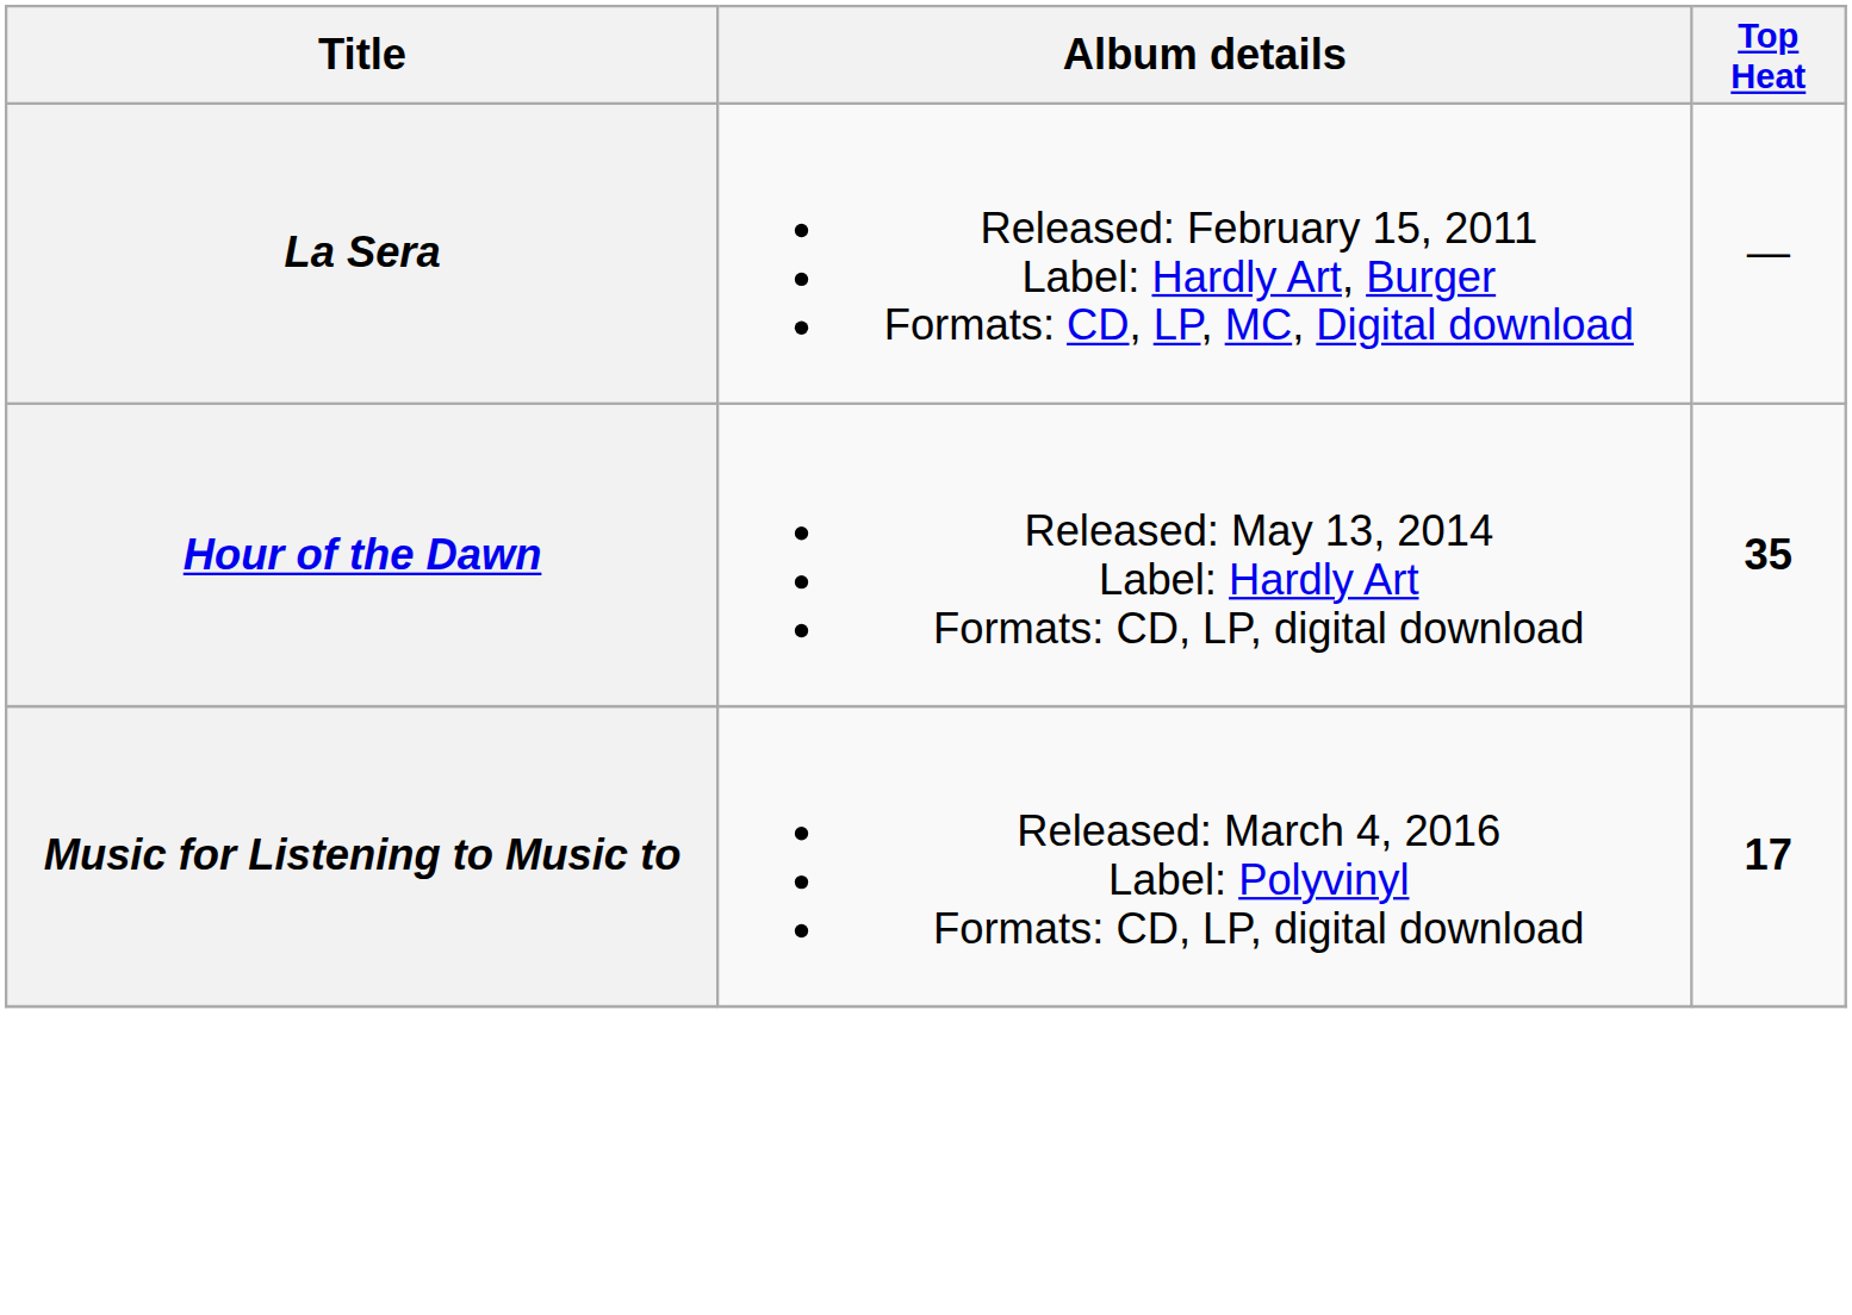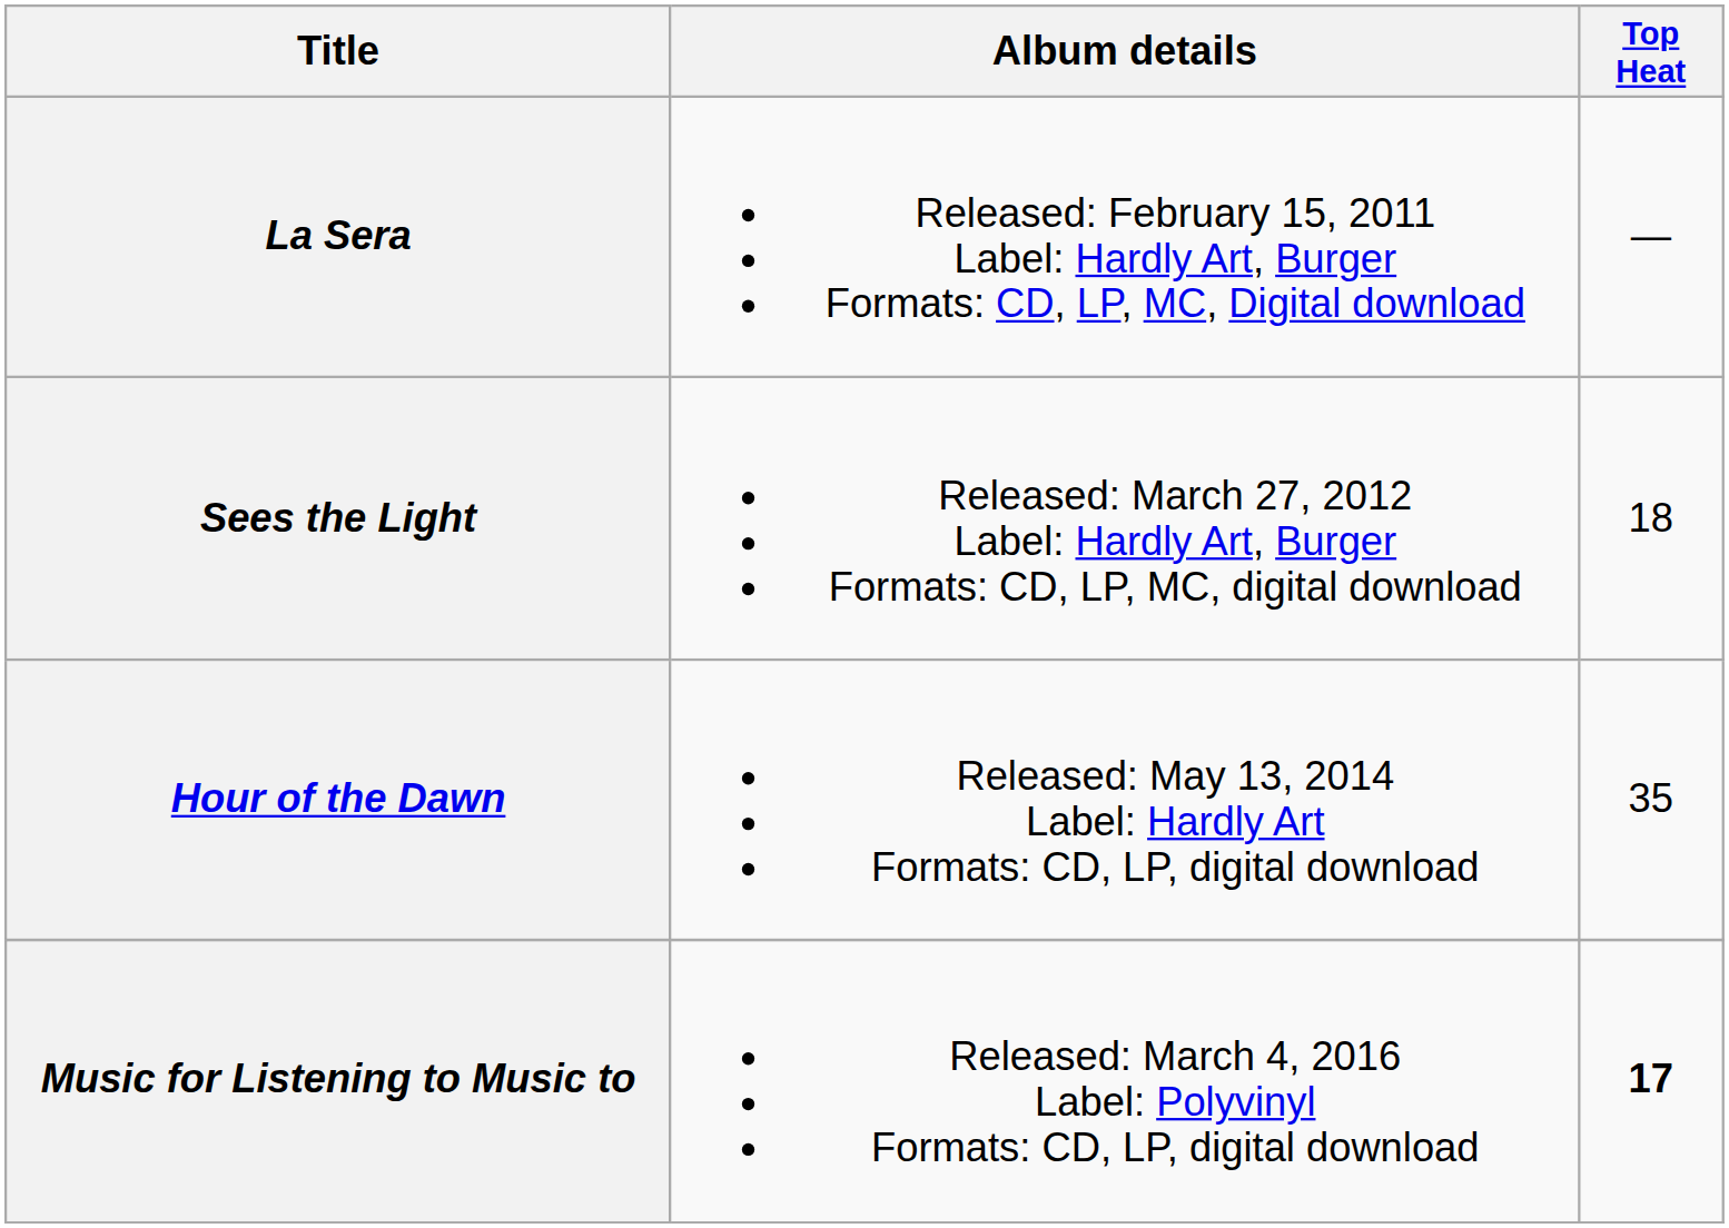+ row: Sees the Light | Released: March 27, 2012 Label: Hardly Art, Burger Formats: CD, LP, MC, digital download | 18
Hour of the Dawn | Top Heat: bold -> normal
